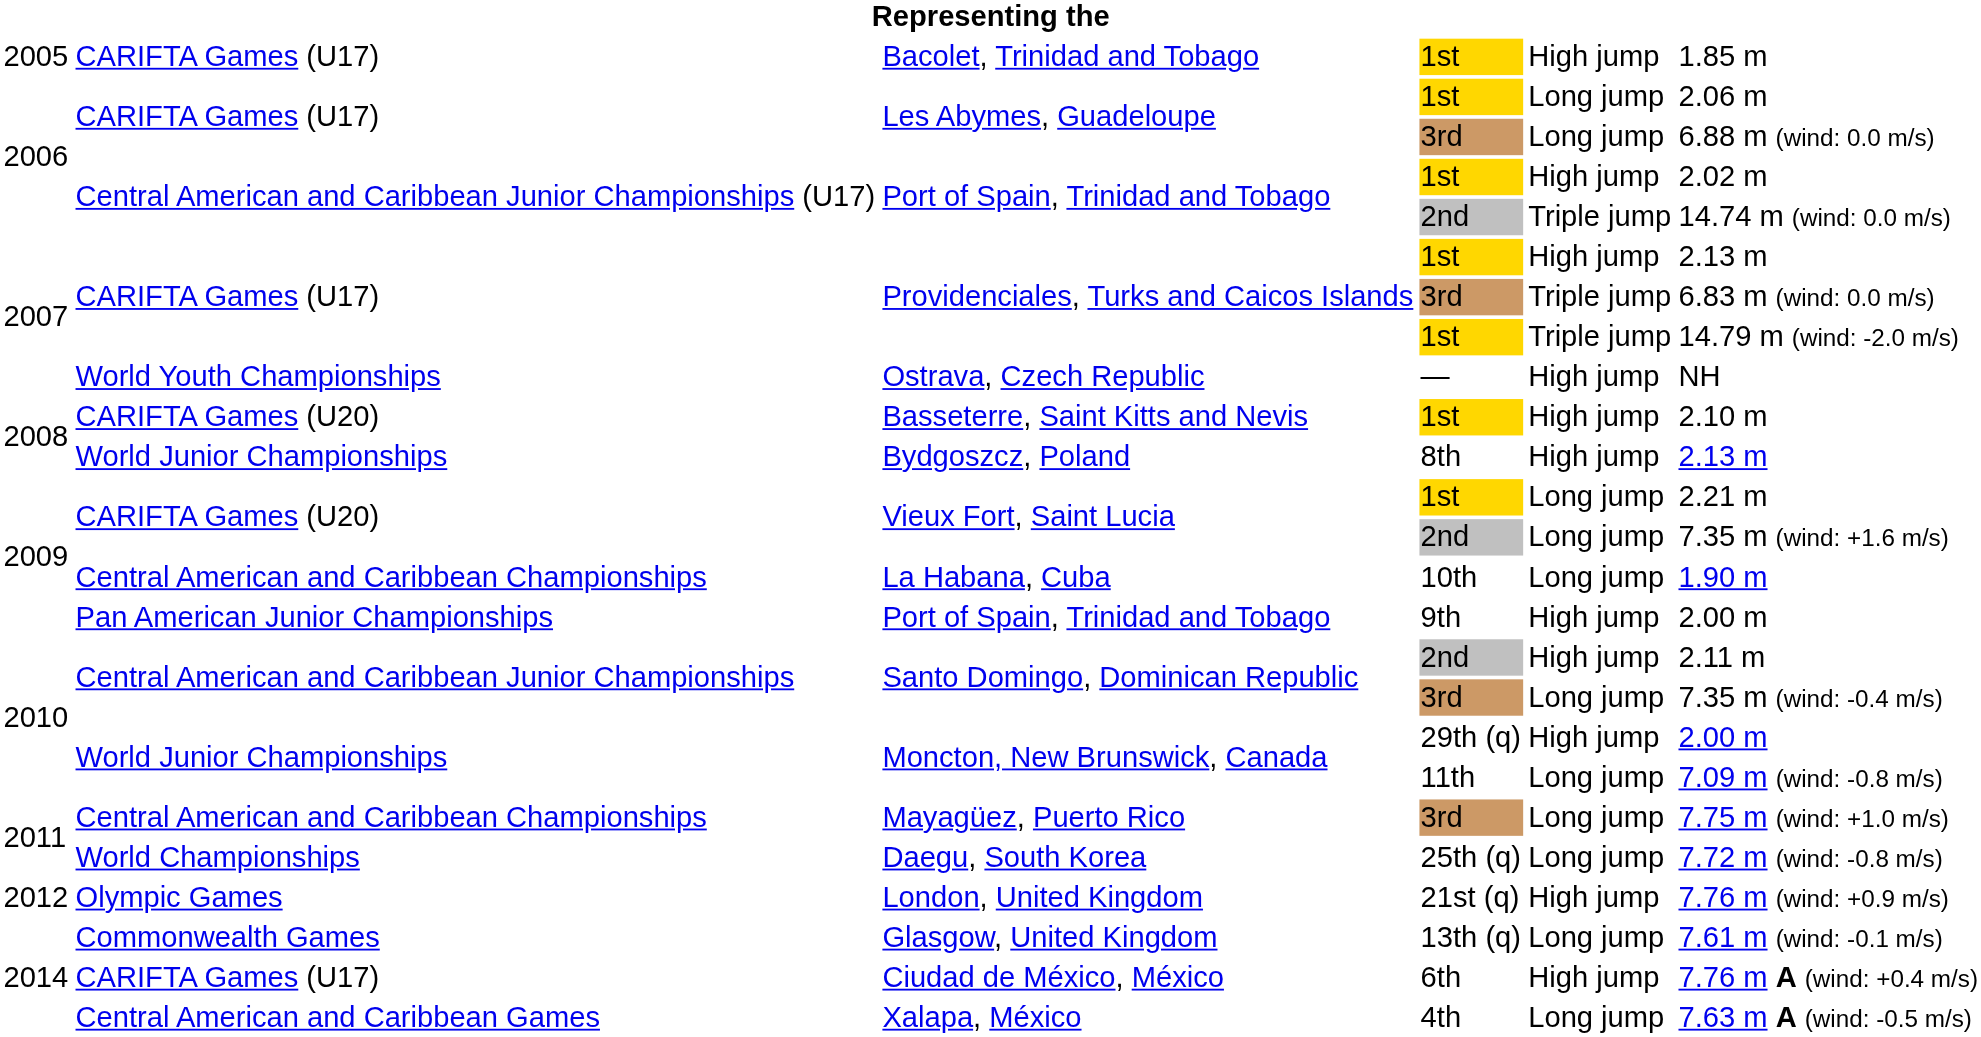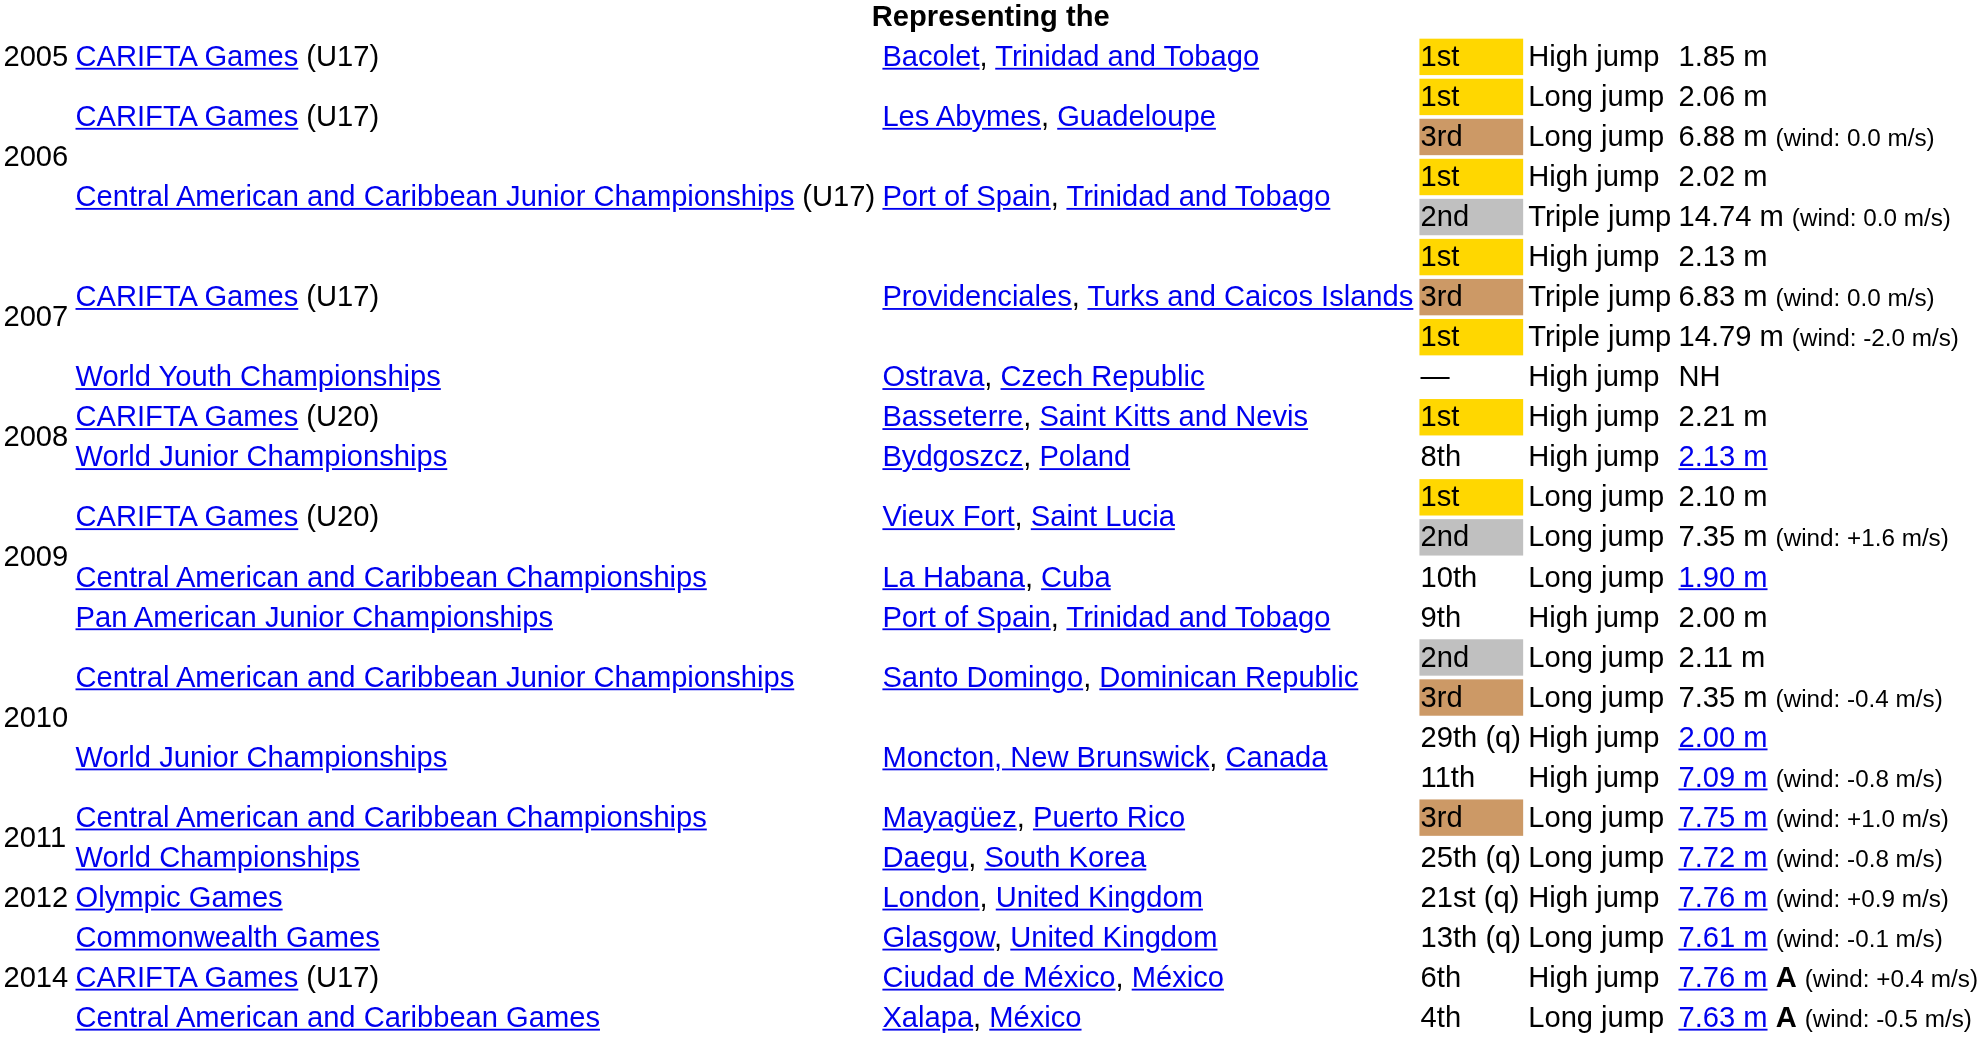Basseterre, Saint Kitts and Nevis | column 6: 2.10 m -> 2.21 m
Vieux Fort, Saint Lucia / 1st | column 6: 2.21 m -> 2.10 m
Santo Domingo, Dominican Republic / 2nd | column 5: High jump -> Long jump
Moncton, New Brunswick, Canada / 11th | column 5: Long jump -> High jump
